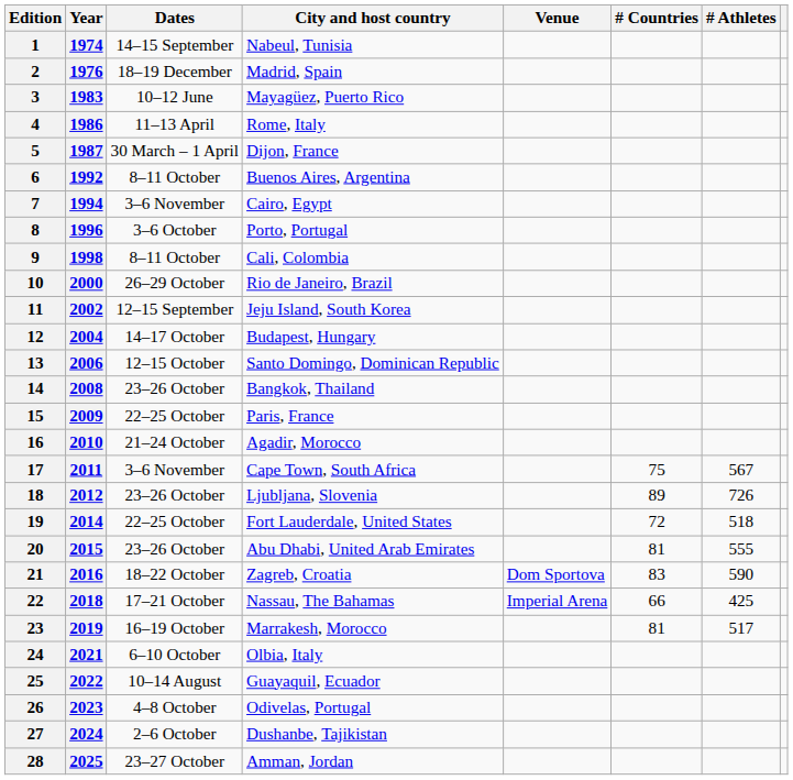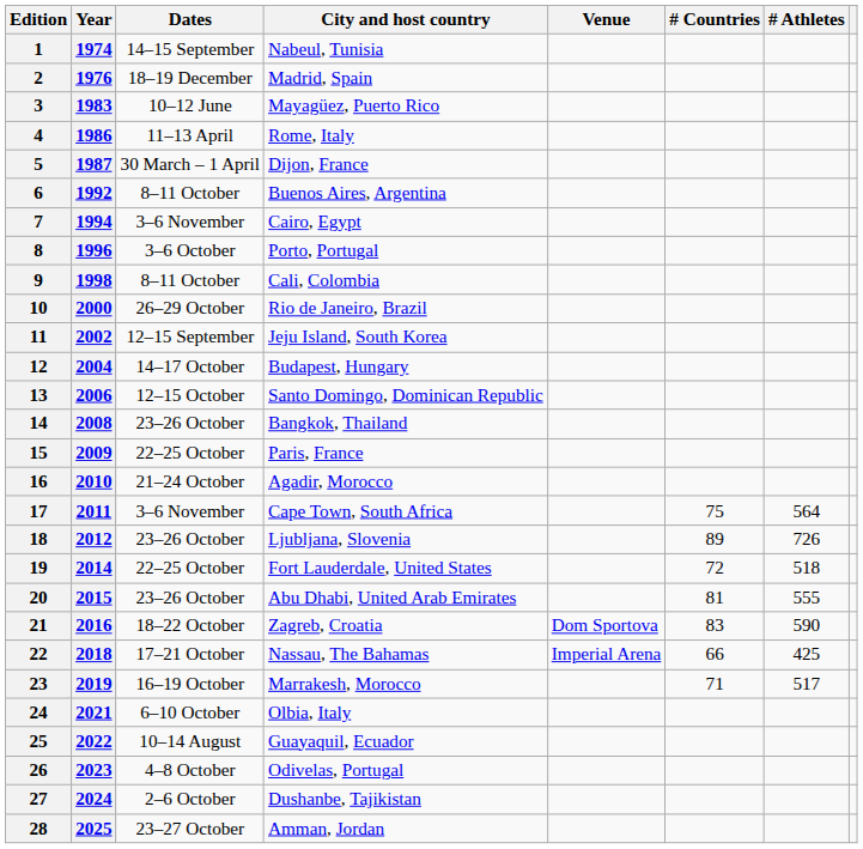17 | # Athletes: 567 -> 564
23 | # Countries: 81 -> 71
